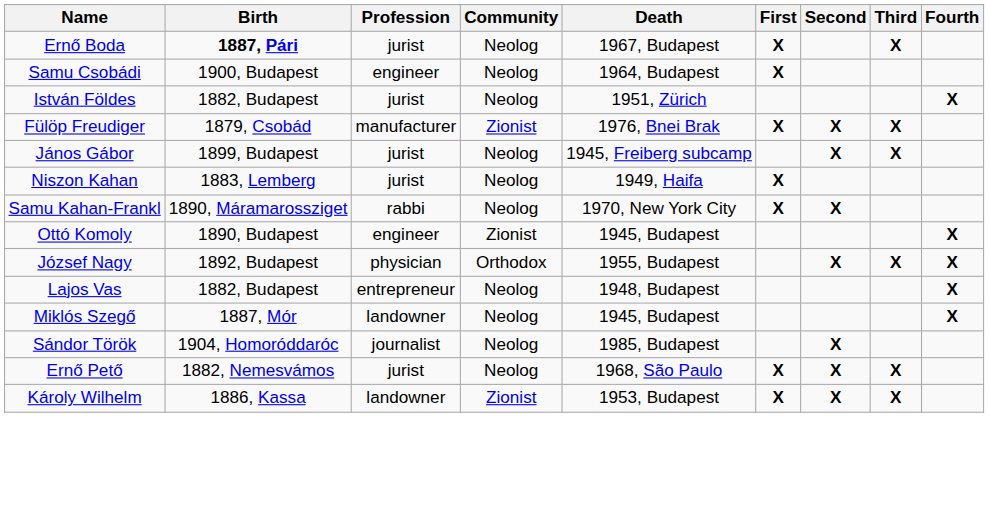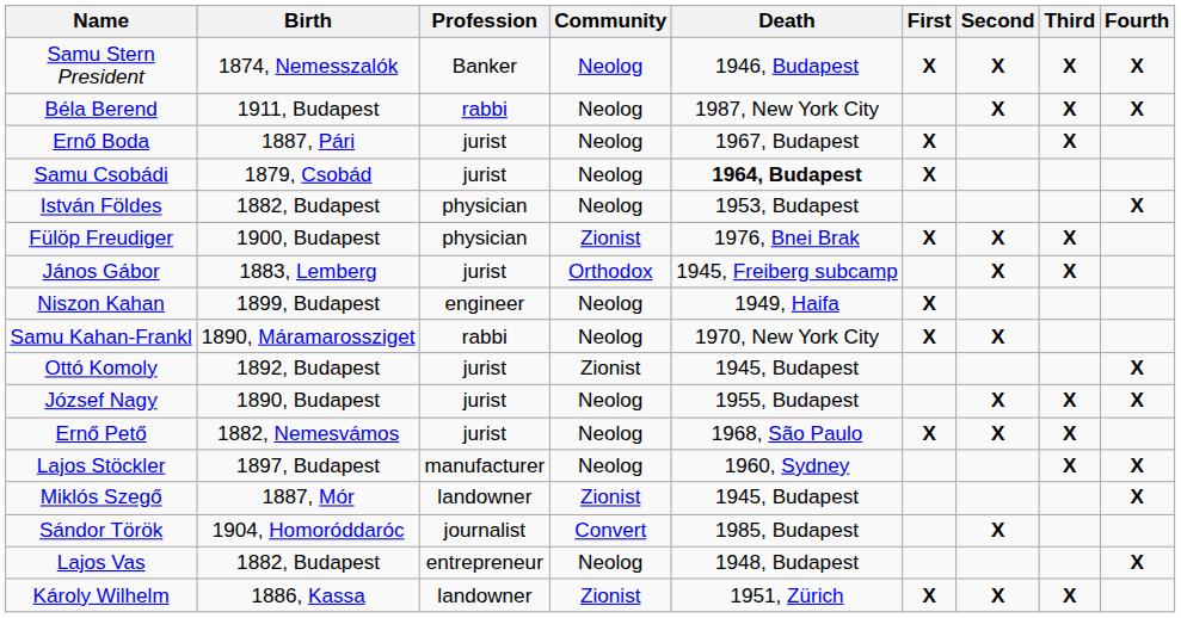+ row: Samu Stern President | 1874, Nemesszalók | Banker | Neolog | 1946, Budapest | X | X | X | X
+ row: Béla Berend | 1911, Budapest | rabbi | Neolog | 1987, New York City | X | X | X
Ernő Boda | Birth: bold -> normal
Samu Csobádi | Birth: 1900, Budapest -> 1879, Csobád
Samu Csobádi | Profession: engineer -> jurist
Samu Csobádi | Death: normal -> bold
István Földes | Profession: jurist -> physician
István Földes | Death: 1951, Zürich -> 1953, Budapest
Fülöp Freudiger | Birth: 1879, Csobád -> 1900, Budapest
Fülöp Freudiger | Profession: manufacturer -> physician
János Gábor | Birth: 1899, Budapest -> 1883, Lemberg
János Gábor | Community: Neolog -> Orthodox
Niszon Kahan | Birth: 1883, Lemberg -> 1899, Budapest
Niszon Kahan | Profession: jurist -> engineer
Ottó Komoly | Birth: 1890, Budapest -> 1892, Budapest
Ottó Komoly | Profession: engineer -> jurist
József Nagy | Birth: 1892, Budapest -> 1890, Budapest
József Nagy | Profession: physician -> jurist
József Nagy | Community: Orthodox -> Neolog
rows swapped: Ernő Pető <-> Lajos Vas
+ row: Lajos Stöckler | 1897, Budapest | manufacturer | Neolog | 1960, Sydney | X | X
Miklós Szegő | Community: Neolog -> Zionist
Sándor Török | Community: Neolog -> Convert
Károly Wilhelm | Death: 1953, Budapest -> 1951, Zürich
